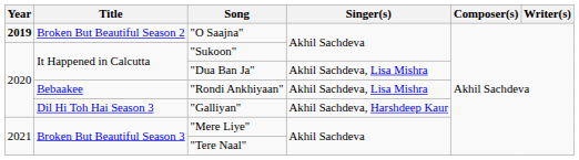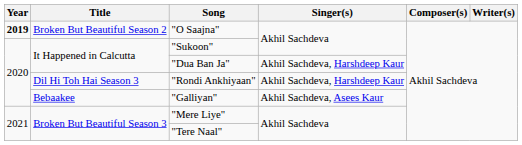"Dua Ban Ja" | Singer(s): Akhil Sachdeva, Lisa Mishra -> Akhil Sachdeva, Harshdeep Kaur
"Rondi Ankhiyaan" | Title: Bebaakee -> Dil Hi Toh Hai Season 3
"Rondi Ankhiyaan" | Singer(s): Akhil Sachdeva, Lisa Mishra -> Akhil Sachdeva, Harshdeep Kaur
"Galliyan" | Title: Dil Hi Toh Hai Season 3 -> Bebaakee
"Galliyan" | Singer(s): Akhil Sachdeva, Harshdeep Kaur -> Akhil Sachdeva, Asees Kaur
